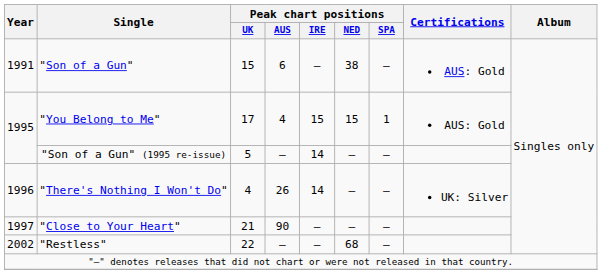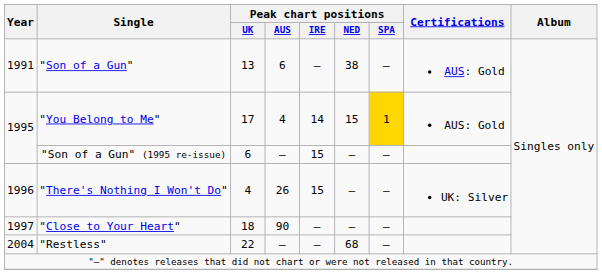"Son of a Gun" | Peak chart positions / UK: 15 -> 13
"You Belong to Me" | Peak chart positions / IRE: 15 -> 14
"You Belong to Me" | Peak chart positions / SPA: no background -> gold background
"Son of a Gun" (1995 re-issue) | Peak chart positions / UK: 5 -> 6
"Son of a Gun" (1995 re-issue) | Peak chart positions / IRE: 14 -> 15
"There's Nothing I Won't Do" | Peak chart positions / IRE: 14 -> 15
"Close to Your Heart" | Peak chart positions / UK: 21 -> 18
"Restless" | Year: 2002 -> 2004
